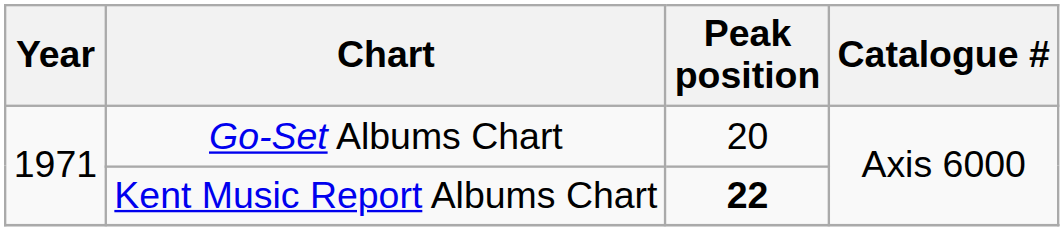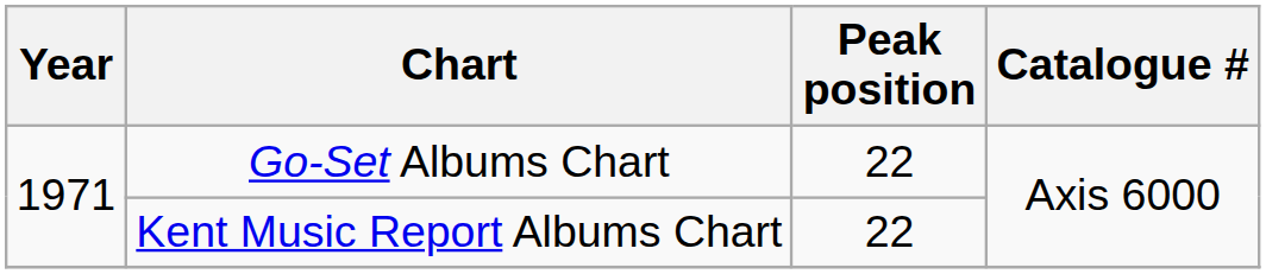Go-Set Albums Chart | Peak position: 20 -> 22
Kent Music Report Albums Chart | Peak position: bold -> normal
